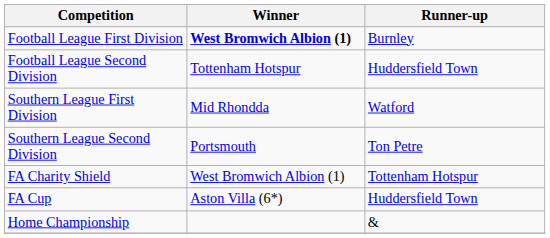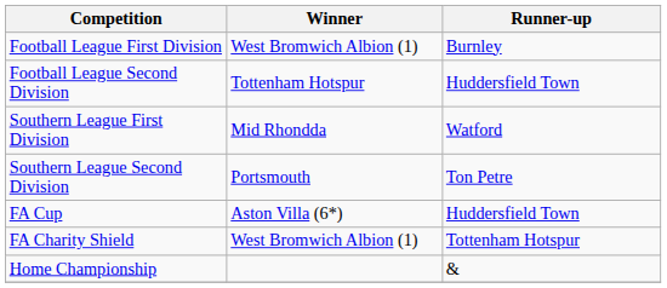Football League First Division | Winner: bold -> normal
rows swapped: FA Cup <-> FA Charity Shield
